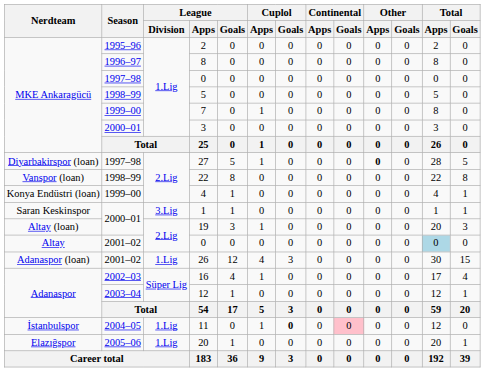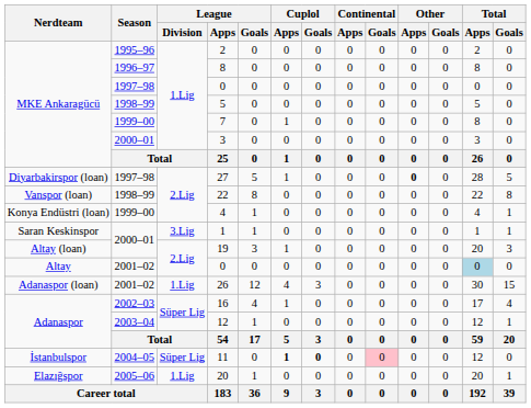11 | League / Division: 1.Lig -> Süper Lig
11 | Cuplol / Apps: normal -> bold
